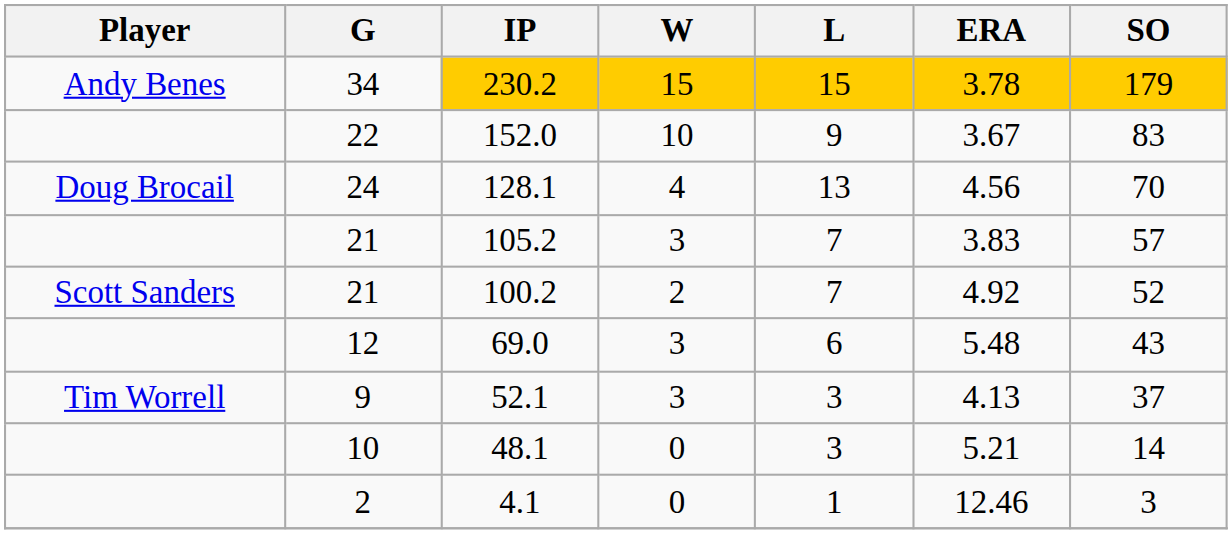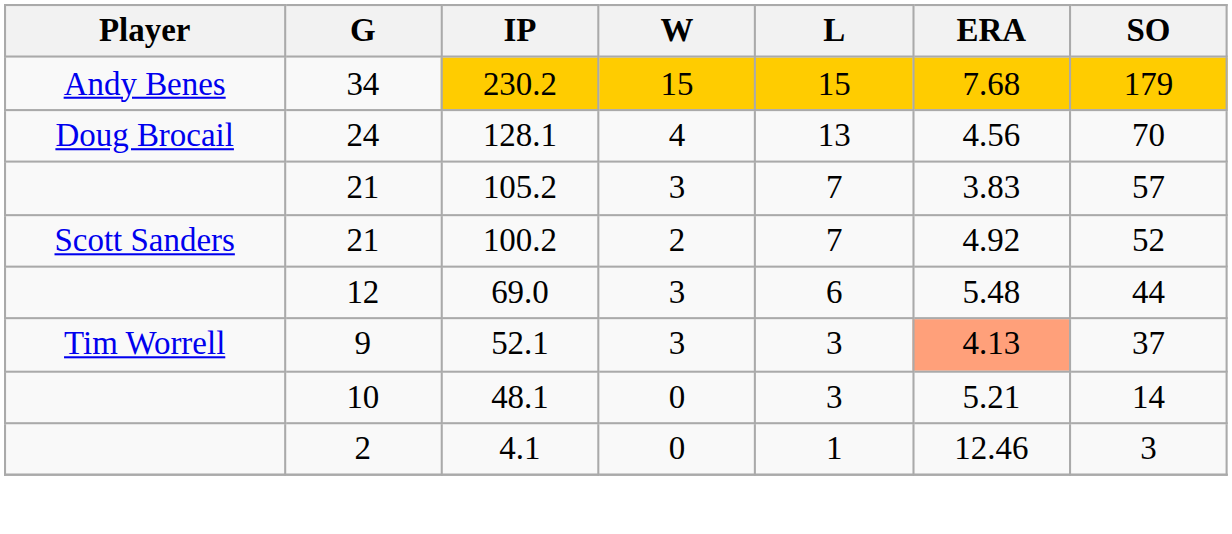230.2 | ERA: 3.78 -> 7.68
- row: 22 | 152.0 | 10 | 9 | 3.67 | 83
69.0 | SO: 43 -> 44
52.1 | ERA: no background -> lightsalmon background
